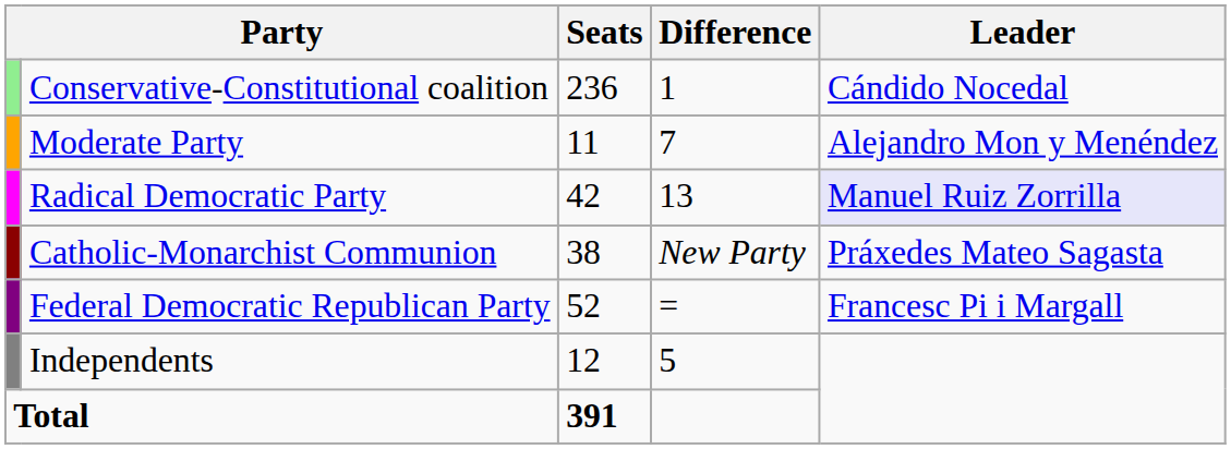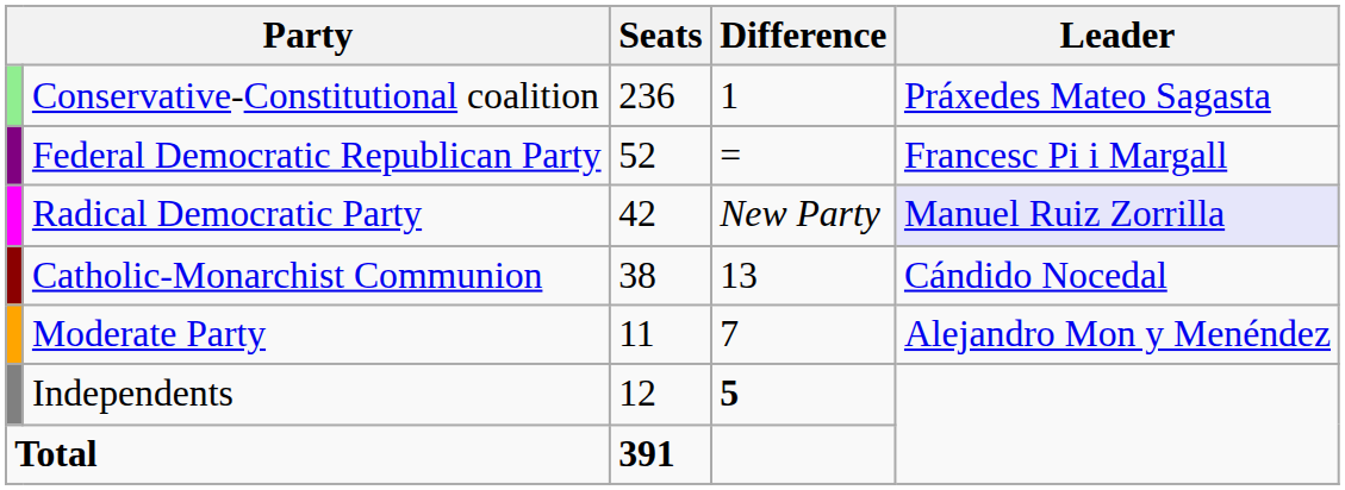Conservative-Constitutional coalition | Leader: Cándido Nocedal -> Práxedes Mateo Sagasta
rows swapped: Federal Democratic Republican Party <-> Moderate Party
Radical Democratic Party | Difference: 13 -> New Party
Catholic-Monarchist Communion | Difference: New Party -> 13
Catholic-Monarchist Communion | Leader: Práxedes Mateo Sagasta -> Cándido Nocedal
Independents | Difference: normal -> bold
